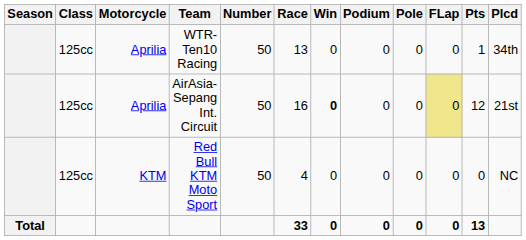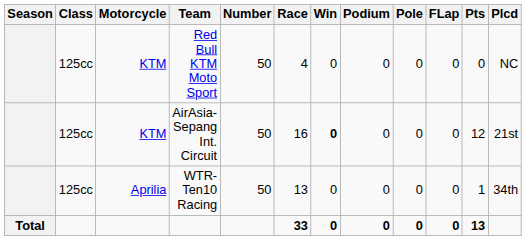rows swapped: Red Bull KTM Moto Sport <-> WTR-Ten10 Racing
AirAsia-Sepang Int. Circuit | Motorcycle: Aprilia -> KTM
AirAsia-Sepang Int. Circuit | FLap: khaki background -> no background
